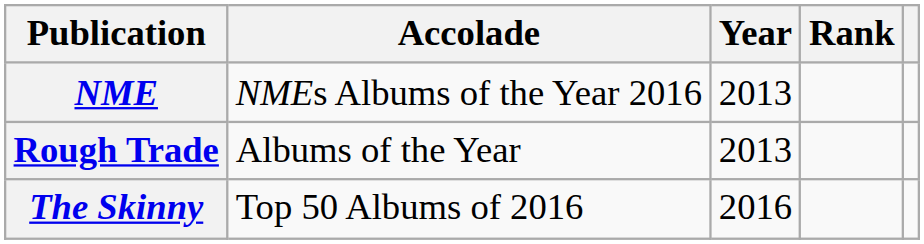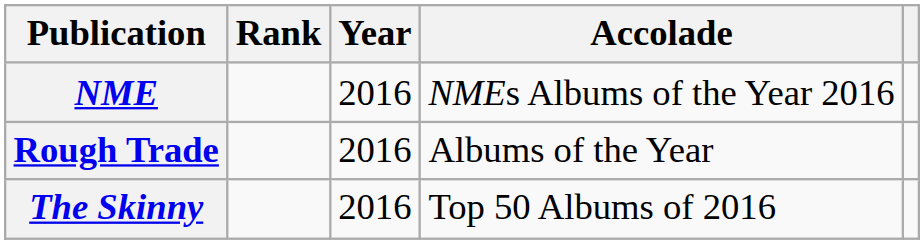columns swapped: Accolade <-> Rank
NME | Year: 2013 -> 2016
Rough Trade | Year: 2013 -> 2016
